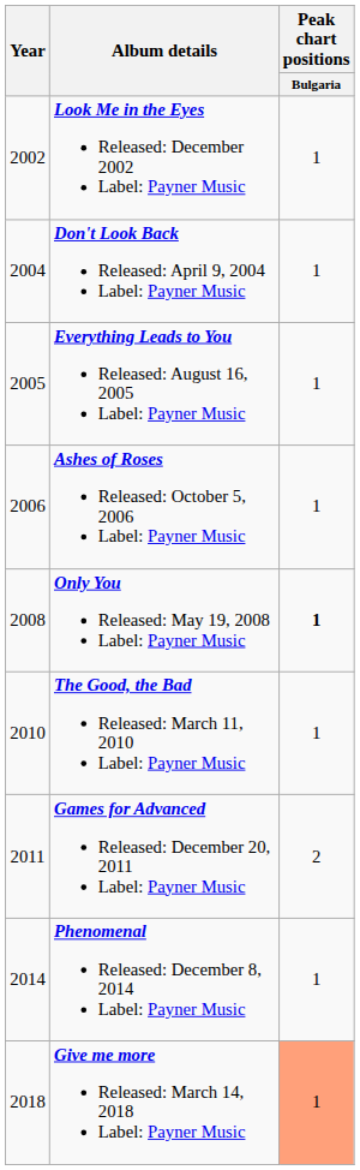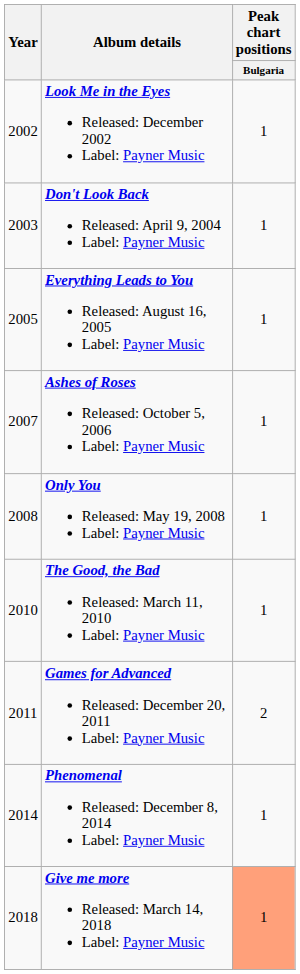Don't Look Back Released: April 9, 2004 Label: Payner Music | Year: 2004 -> 2003
Ashes of Roses Released: October 5, 2006 Label: Payner Music | Year: 2006 -> 2007
Only You Released: May 19, 2008 Label: Payner Music | Peak chart positions / Bulgaria: bold -> normal
